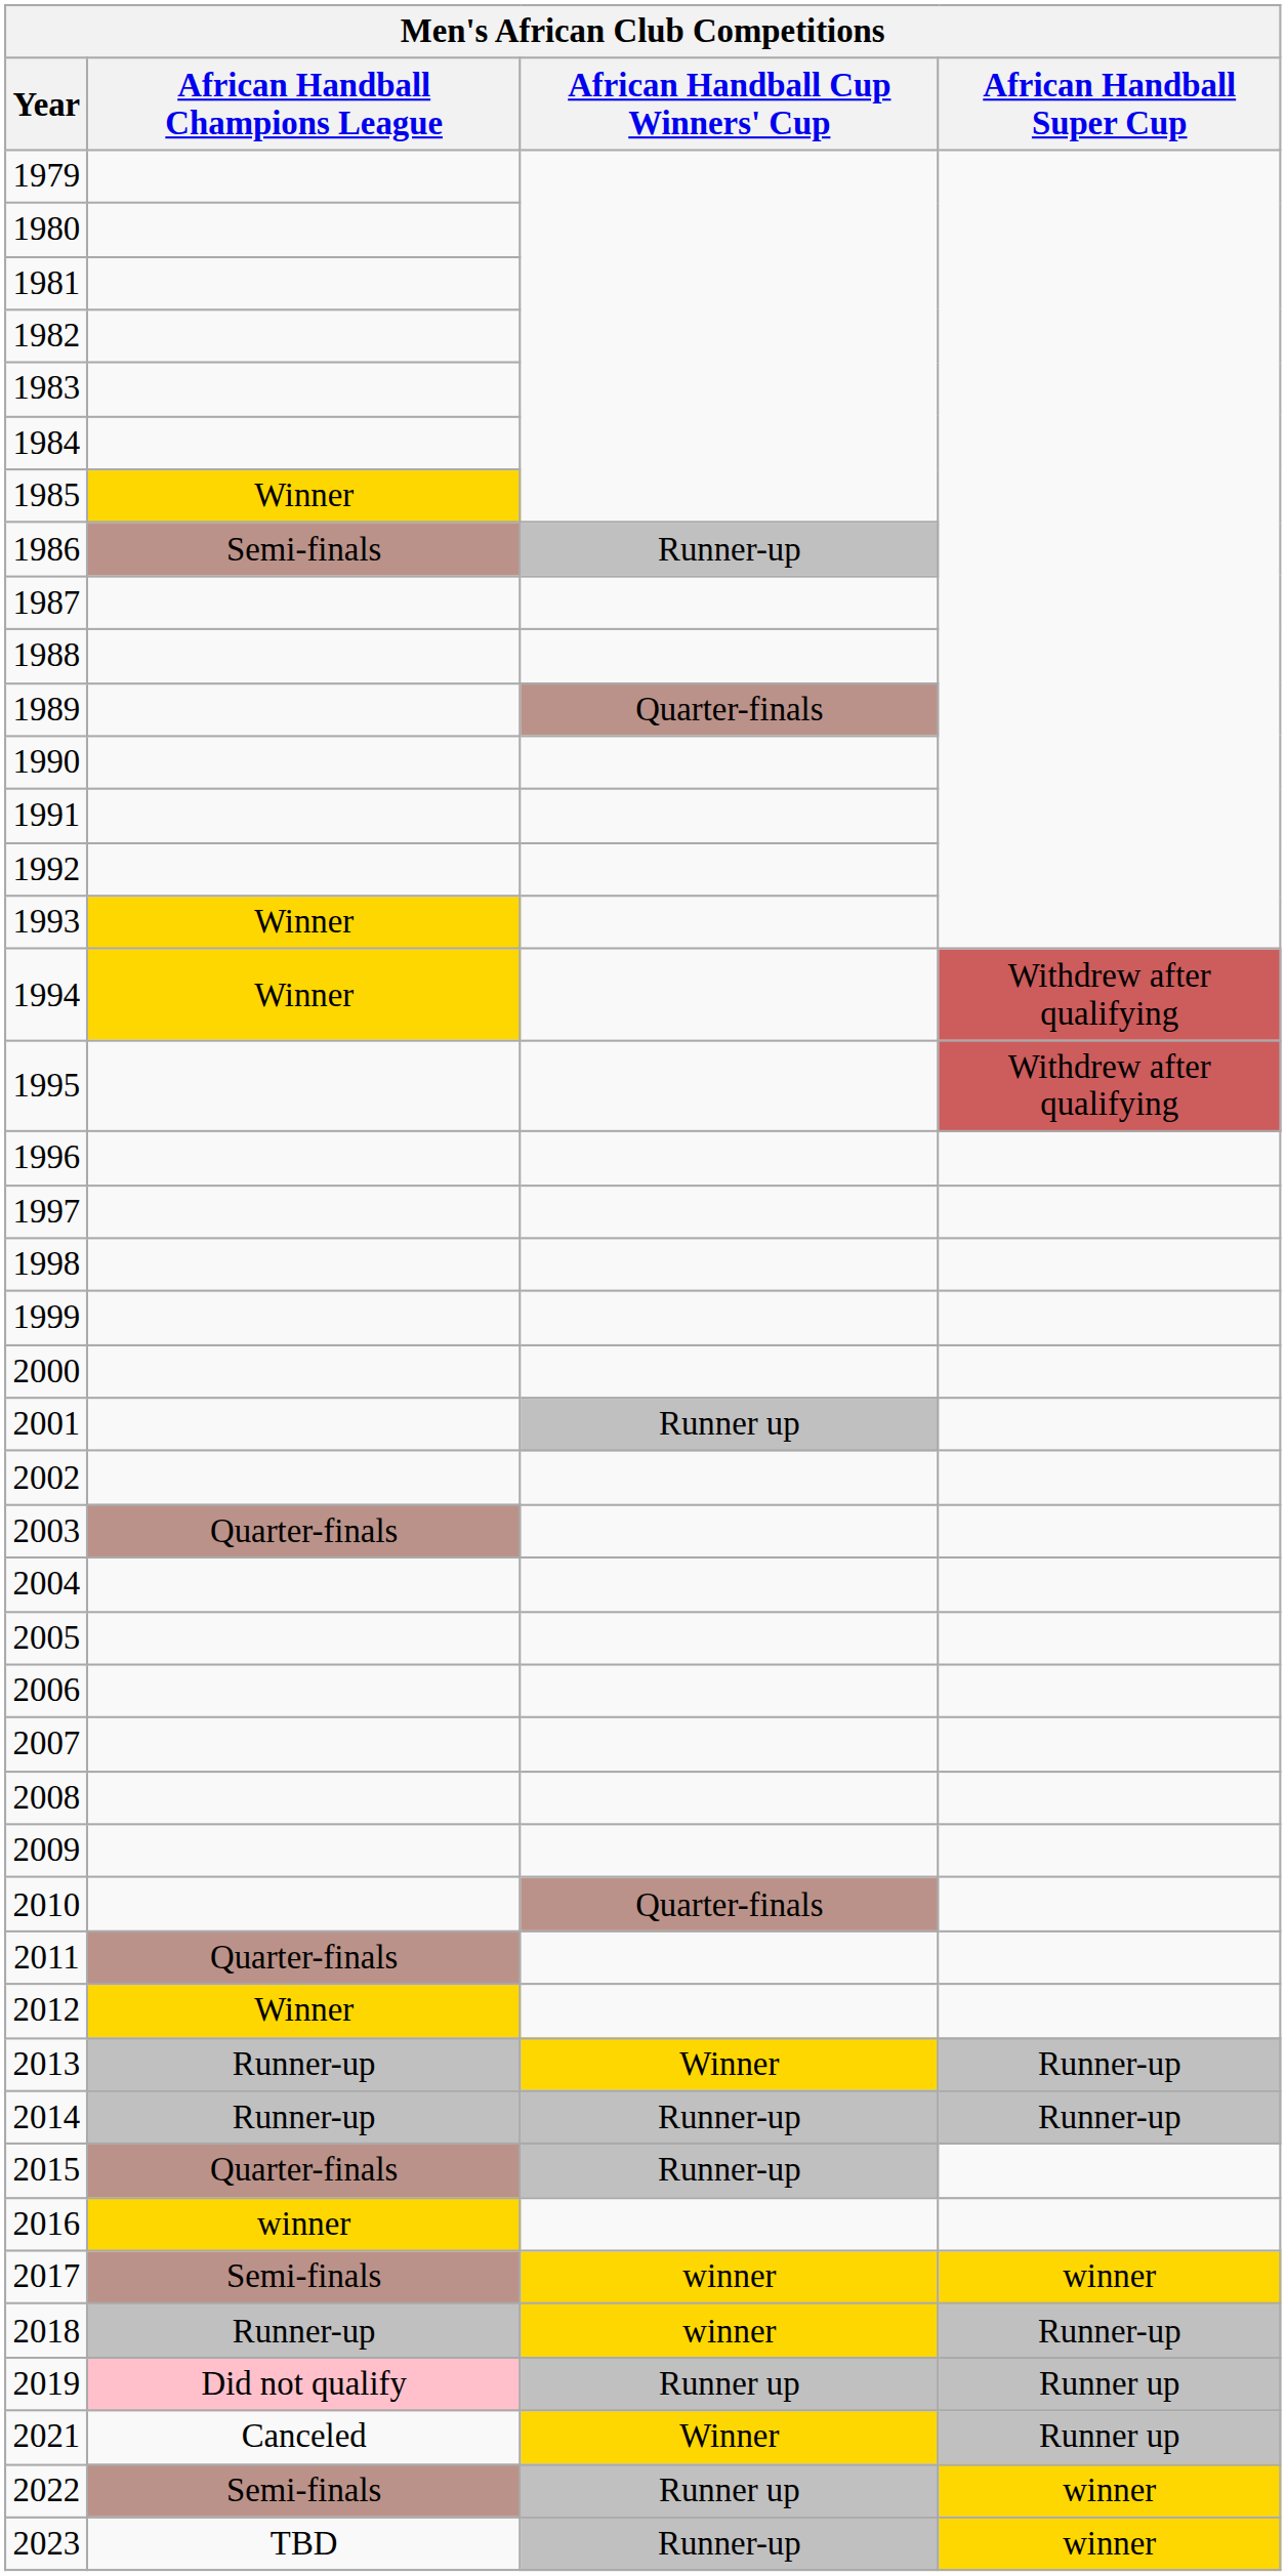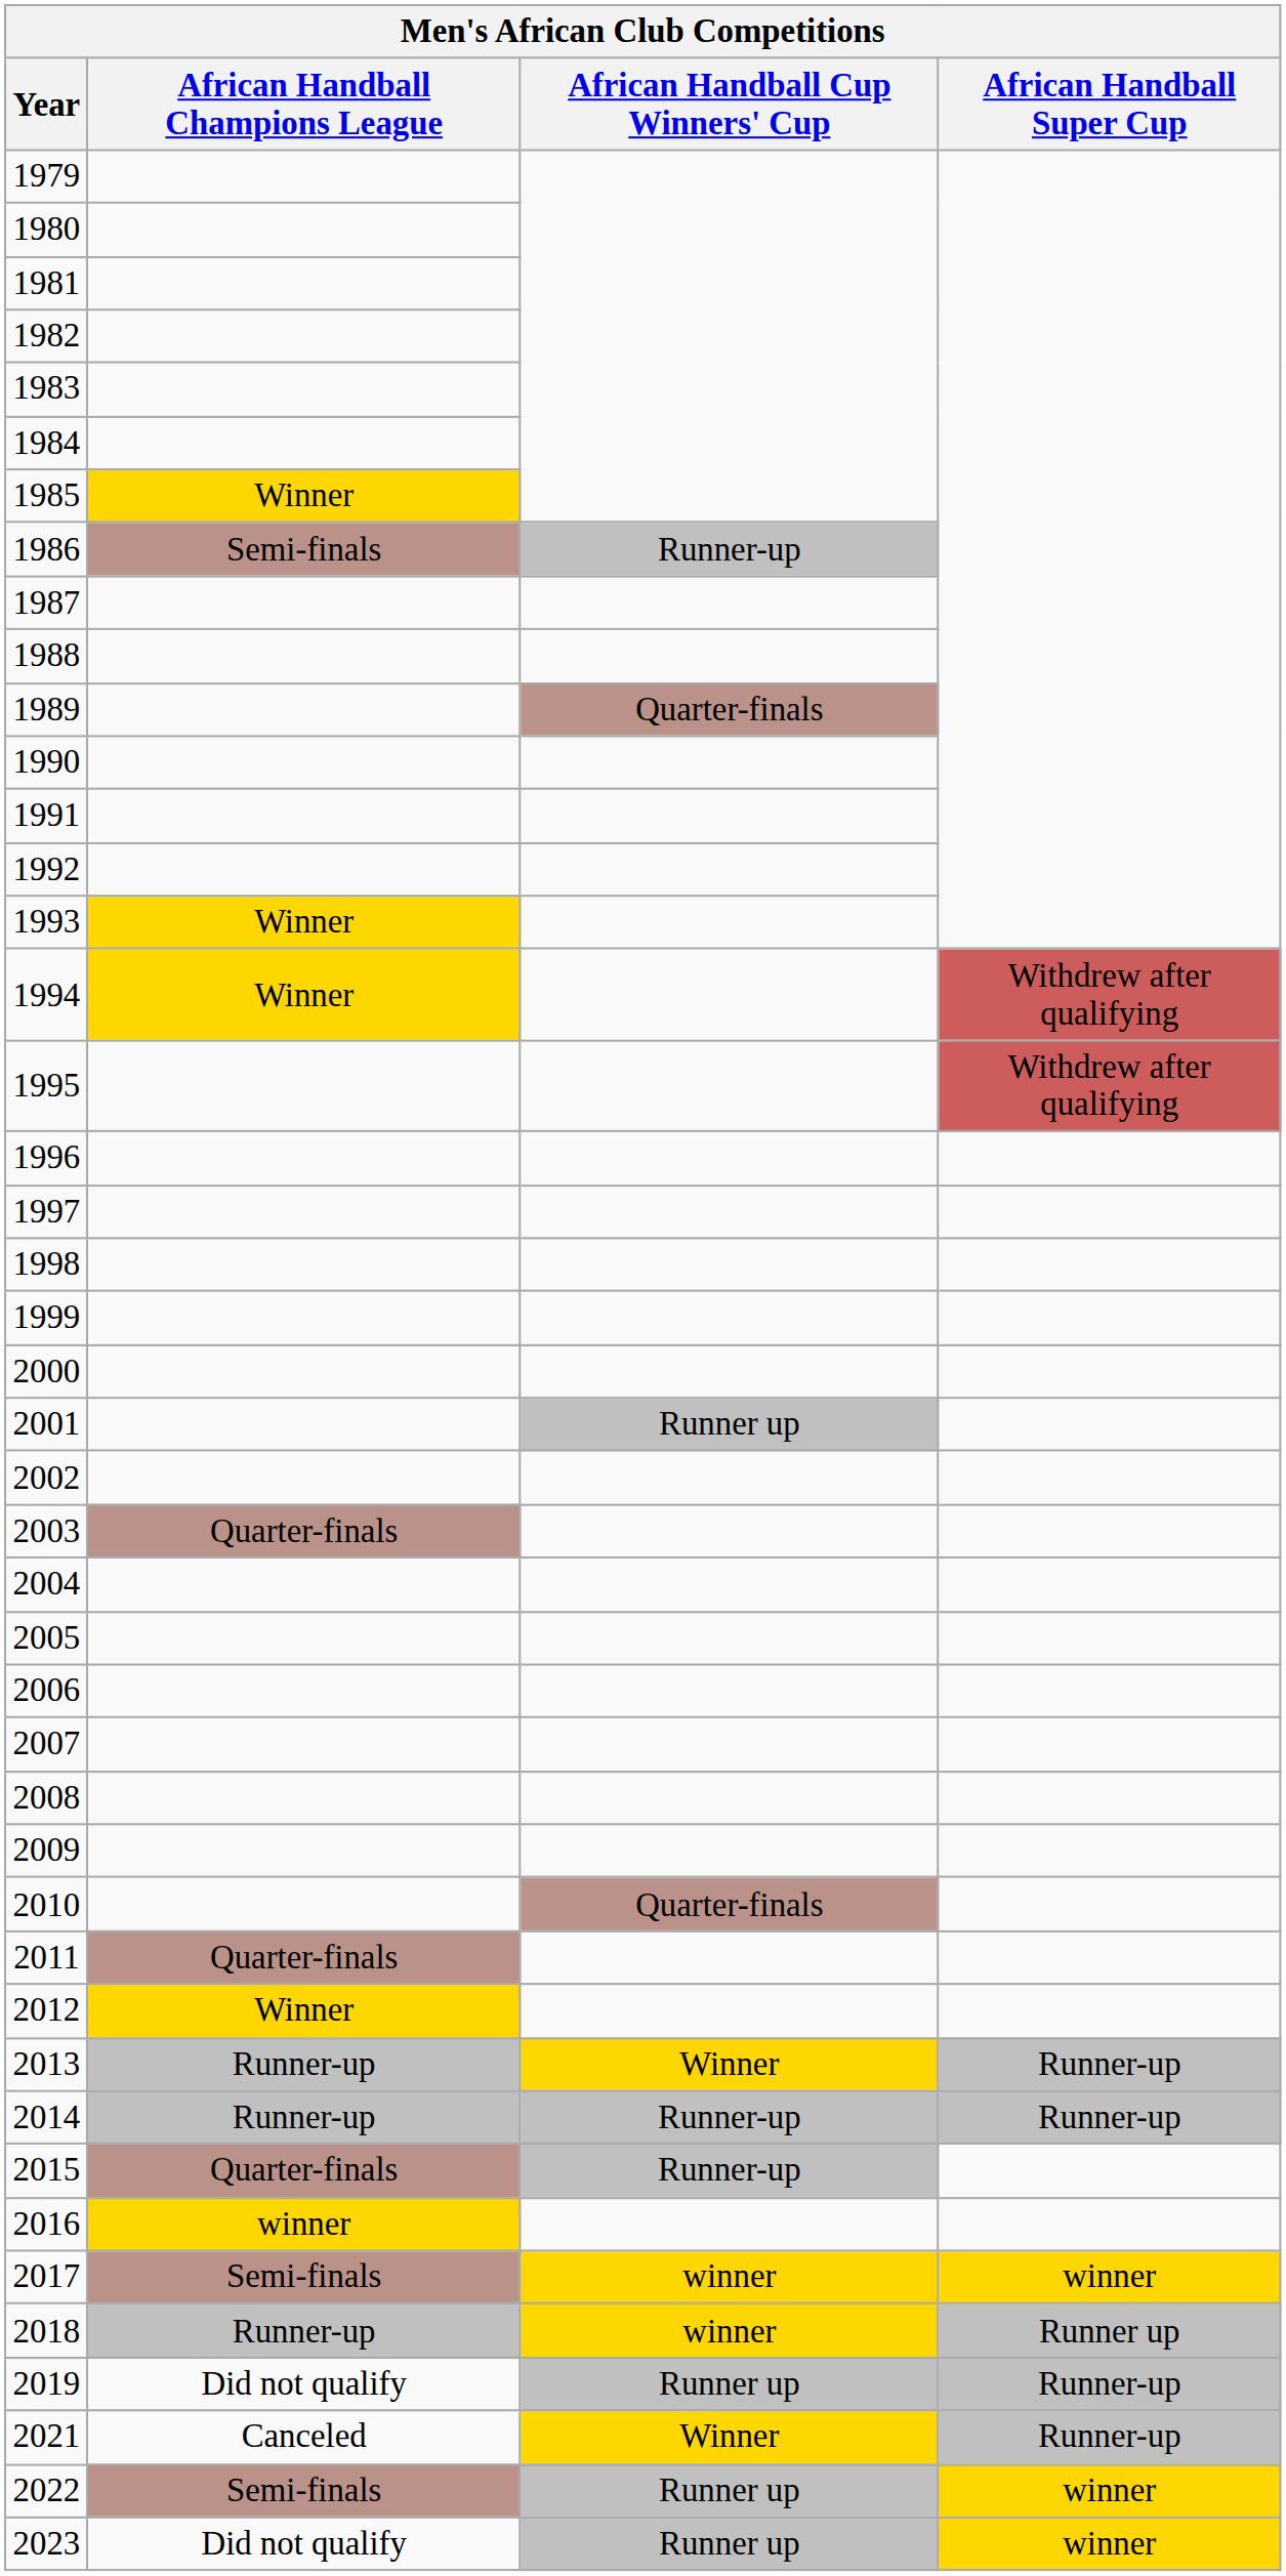2018 | African Handball Super Cup: Runner-up -> Runner up
2019 | African Handball Champions League: pink background -> no background
2019 | African Handball Super Cup: Runner up -> Runner-up
2021 | African Handball Super Cup: Runner up -> Runner-up
2023 | African Handball Champions League: TBD -> Did not qualify
2023 | African Handball Cup Winners' Cup: Runner-up -> Runner up
